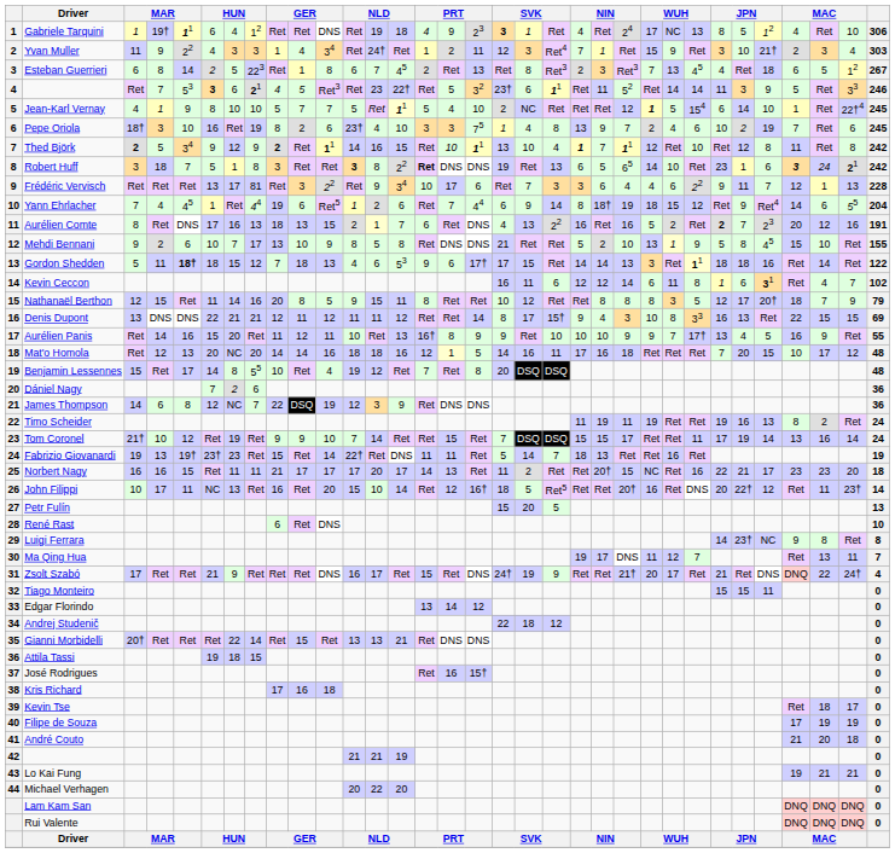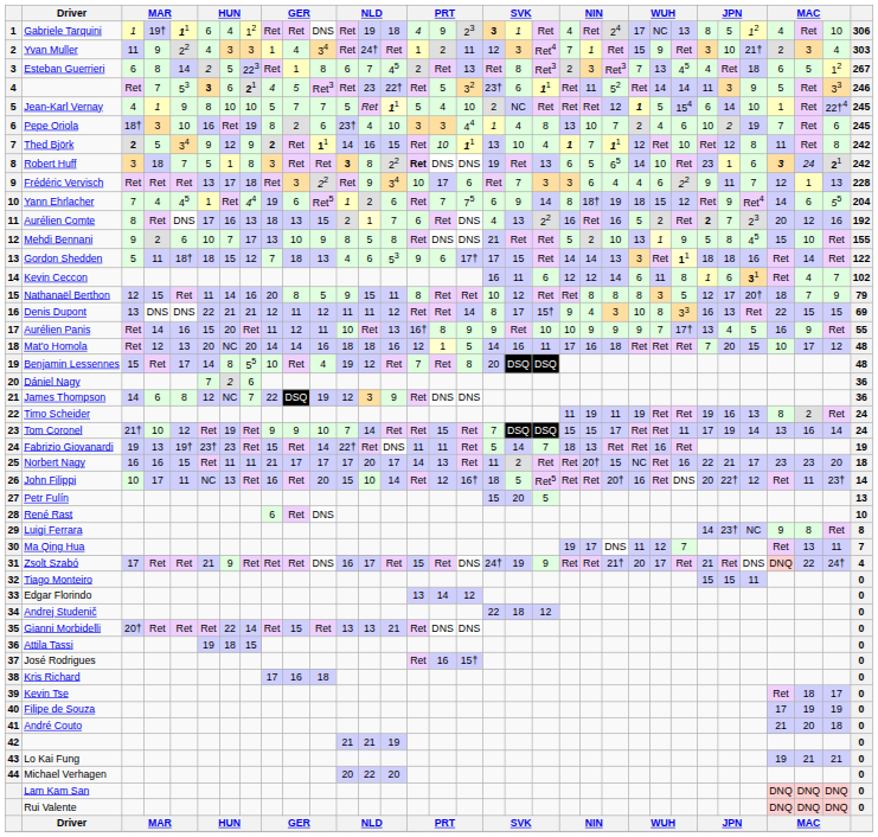Pepe Oriola | column 17: 75 -> 44
Pepe Oriola | column 22: 9 -> 10
Frédéric Vervisch | column 8: 81 -> 18
Yann Ehrlacher | column 17: 44 -> 75
Aurélien Comte | column 33: 191 -> 192
Gordon Shedden | column 5: bold -> normal
Aurélien Panis | column 22: 10 -> 9
